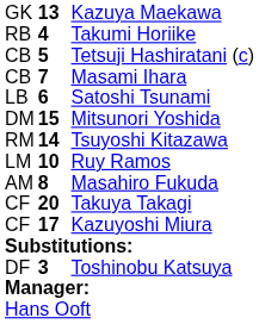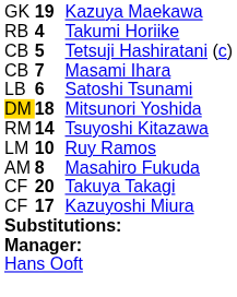Kazuya Maekawa | column 2: 13 -> 19
Mitsunori Yoshida | column 1: no background -> gold background
Mitsunori Yoshida | column 2: 15 -> 18
- row: DF | 3 | Toshinobu Katsuya
